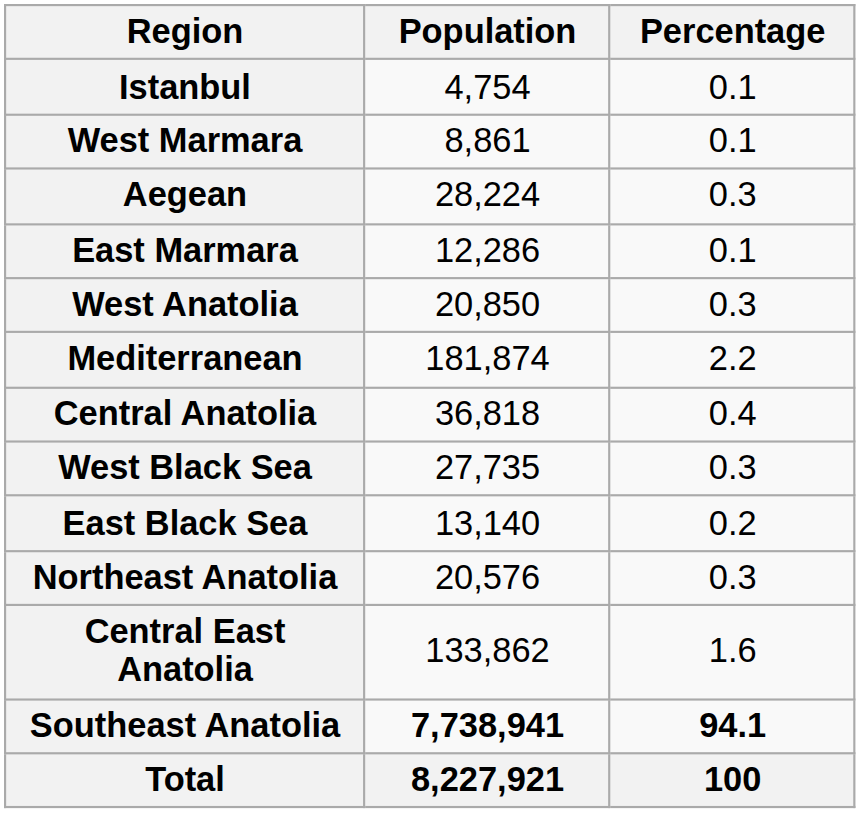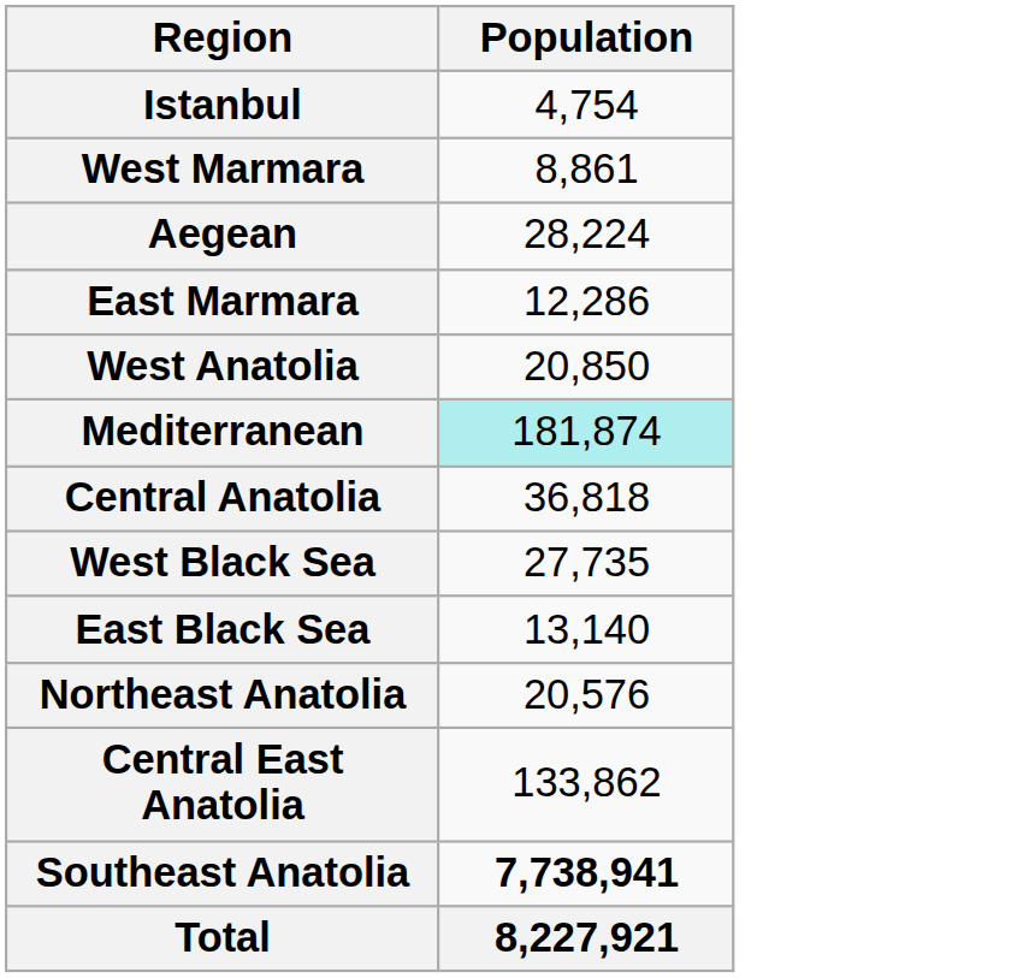- column: Percentage | 0.1 | 0.1 | 0.3 | 0.1 | 0.3 | 2.2 | 0.4 | 0.3 | 0.2 | 0.3 | 1.6 | 94.1 | 100
Mediterranean | Population: no background -> paleturquoise background
